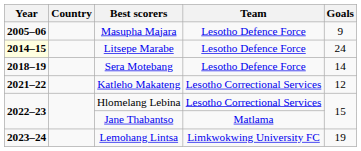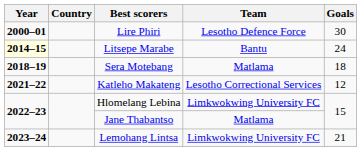+ row: 2000–01 | Lire Phiri | Lesotho Defence Force | 30
- row: 2005–06 | Masupha Majara | Lesotho Defence Force | 9
Litsepe Marabe | Team: Lesotho Defence Force -> Bantu
Sera Motebang | Team: Lesotho Defence Force -> Matlama
Sera Motebang | Goals: 14 -> 18
Hlomelang Lebina | Team: Lesotho Correctional Services -> Limkwokwing University FC
Lemohang Lintsa | Goals: 19 -> 21
